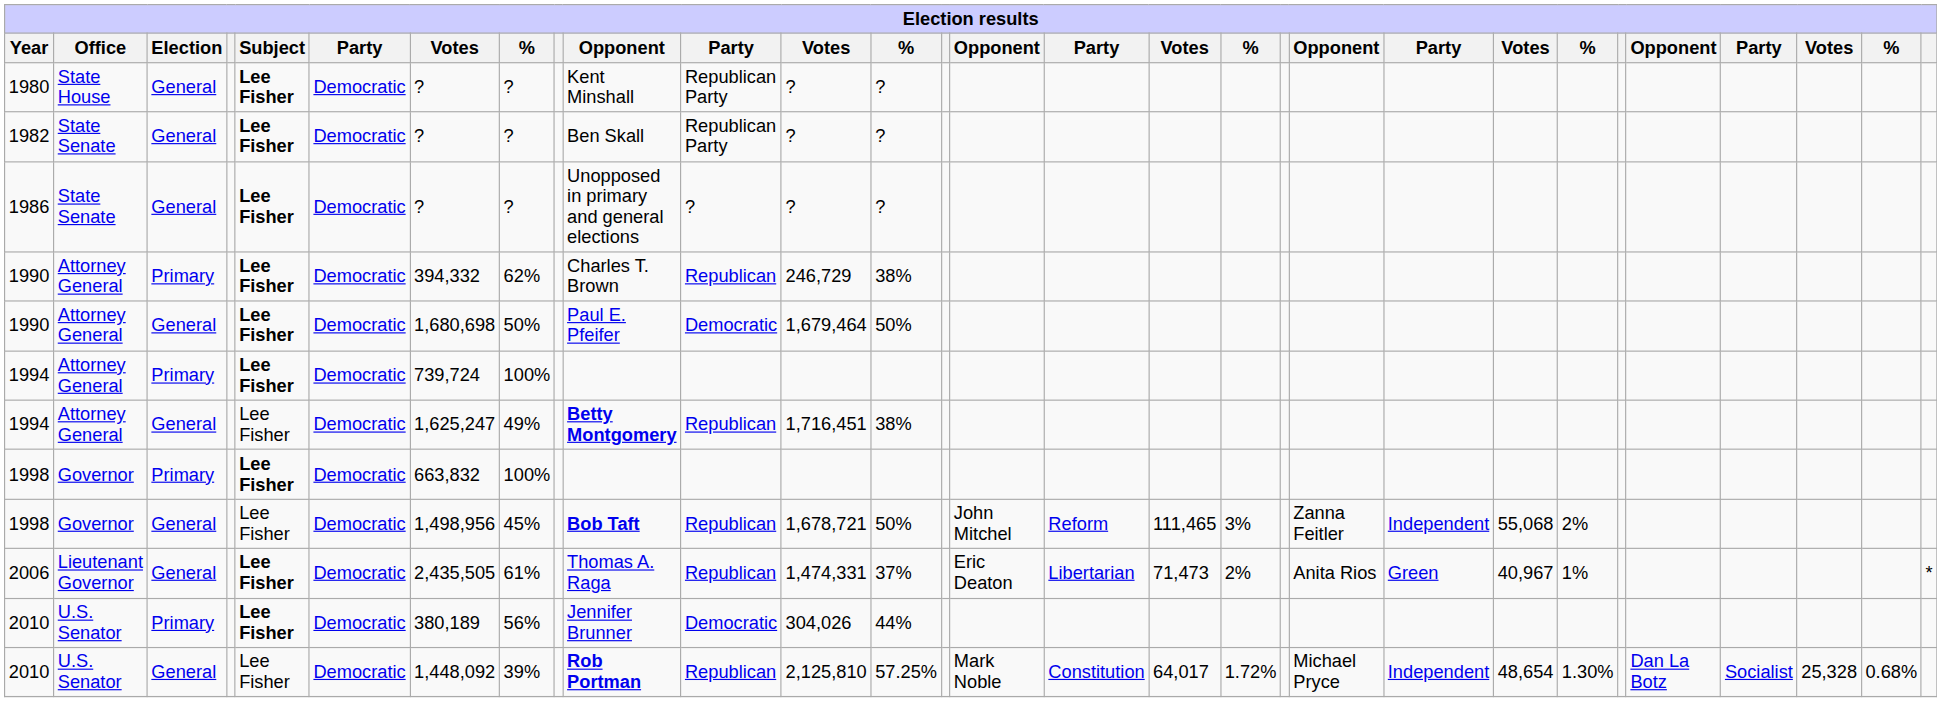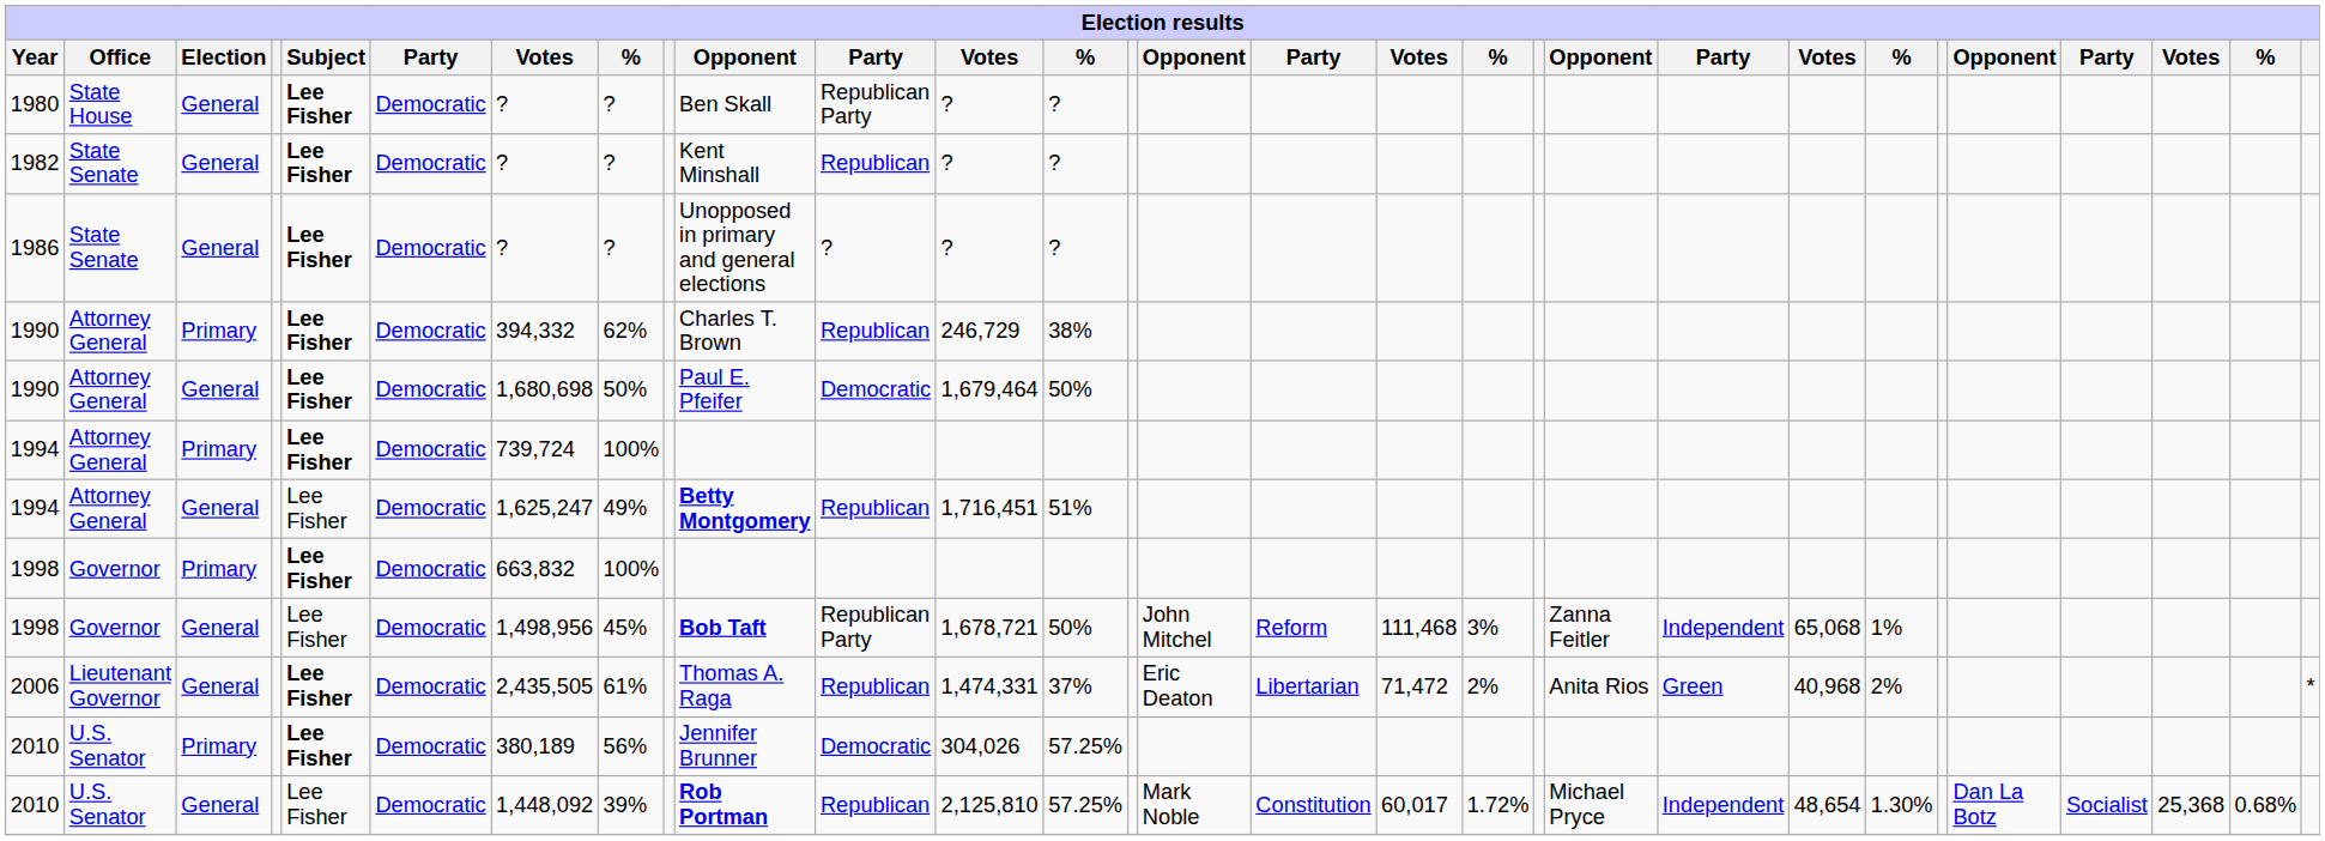1980 | column 10: Kent Minshall -> Ben Skall
1982 | column 10: Ben Skall -> Kent Minshall
1982 | column 11: Republican Party -> Republican
1994 / General | column 13: 38% -> 51%
1998 / General | column 11: Republican -> Republican Party
1998 / General | column 17: 111,465 -> 111,468
1998 / General | column 22: 55,068 -> 65,068
1998 / General | column 23: 2% -> 1%
2006 | column 17: 71,473 -> 71,472
2006 | column 22: 40,967 -> 40,968
2006 | column 23: 1% -> 2%
2010 / Primary | column 13: 44% -> 57.25%
2010 / General | column 17: 64,017 -> 60,017
2010 / General | column 27: 25,328 -> 25,368
